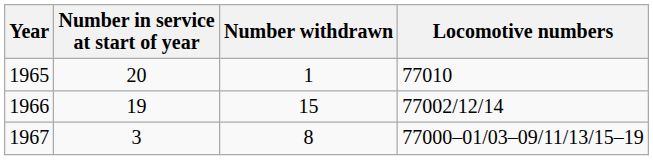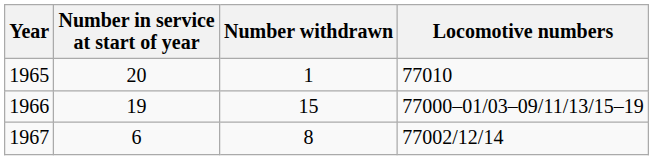1966 | Locomotive numbers: 77002/12/14 -> 77000–01/03–09/11/13/15–19
1967 | Number in service at start of year: 3 -> 6
1967 | Locomotive numbers: 77000–01/03–09/11/13/15–19 -> 77002/12/14
